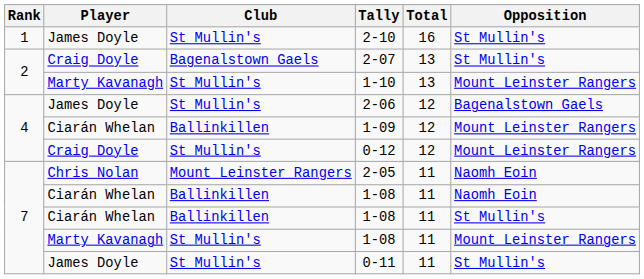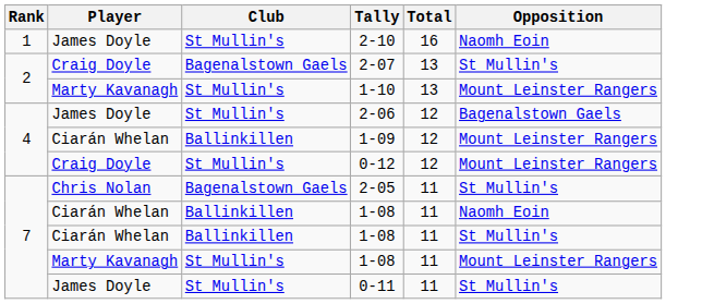2-10 | Opposition: St Mullin's -> Naomh Eoin
2-05 | Club: Mount Leinster Rangers -> Bagenalstown Gaels
2-05 | Opposition: Naomh Eoin -> St Mullin's
